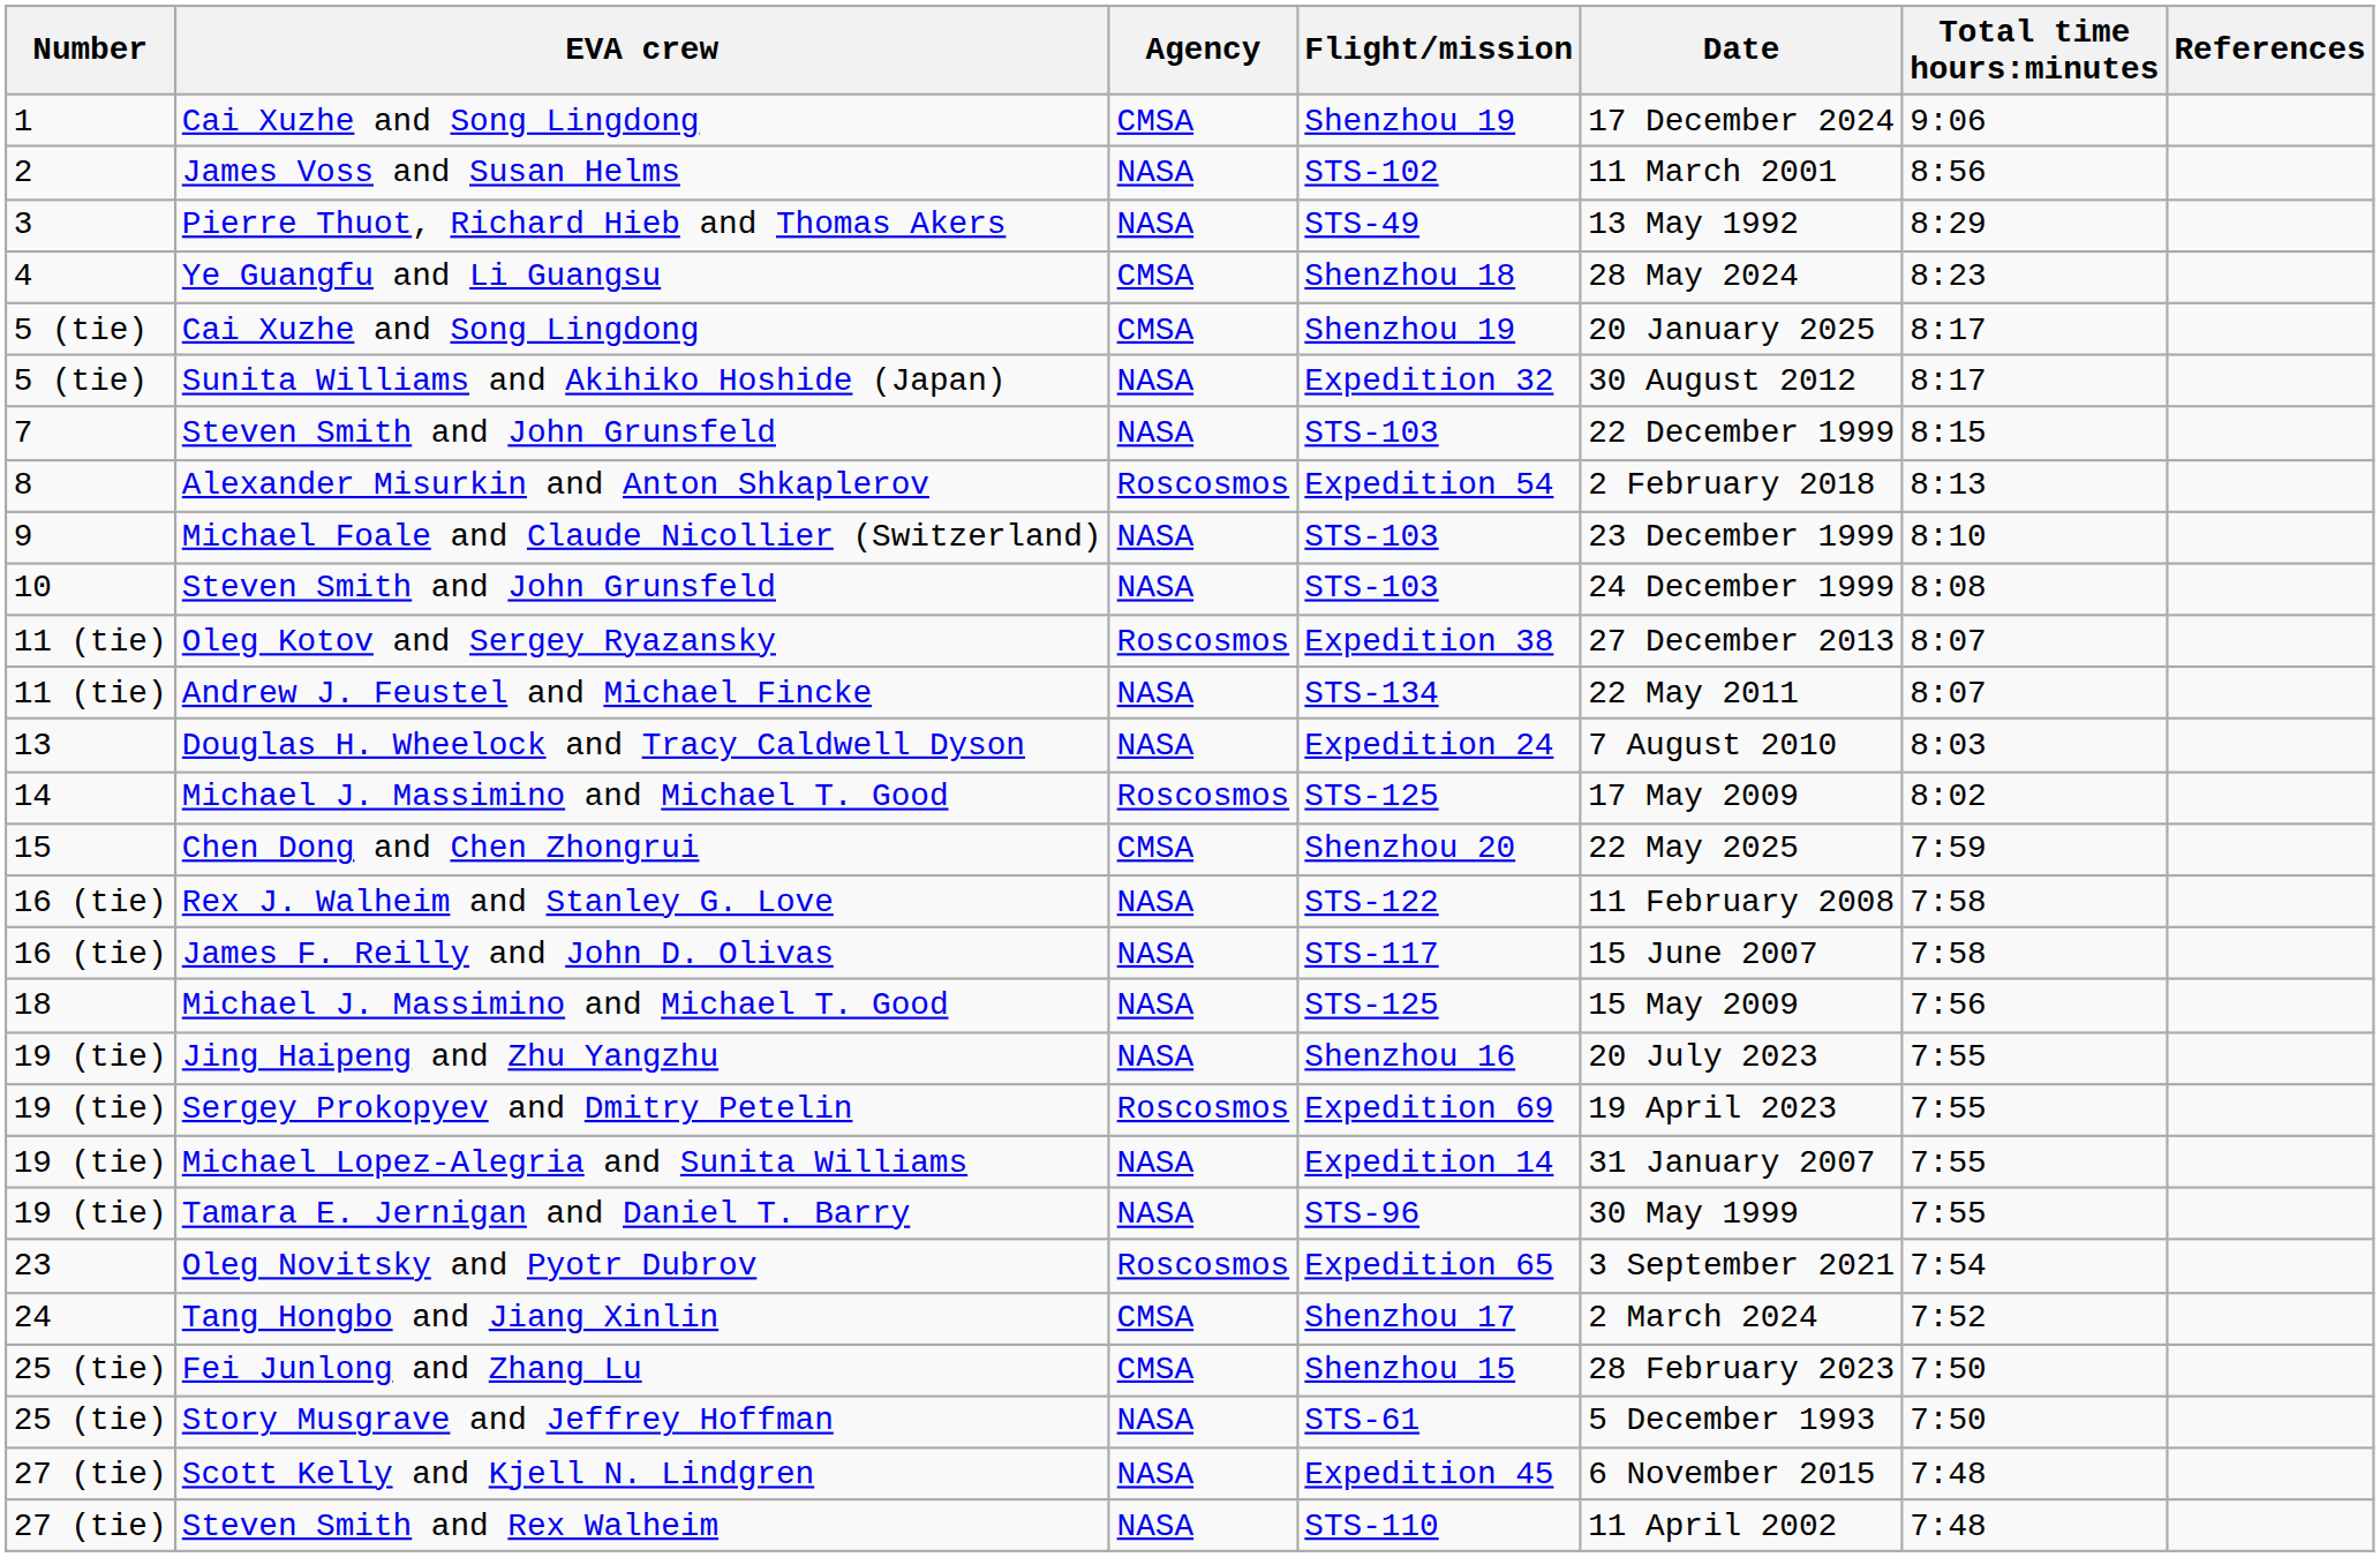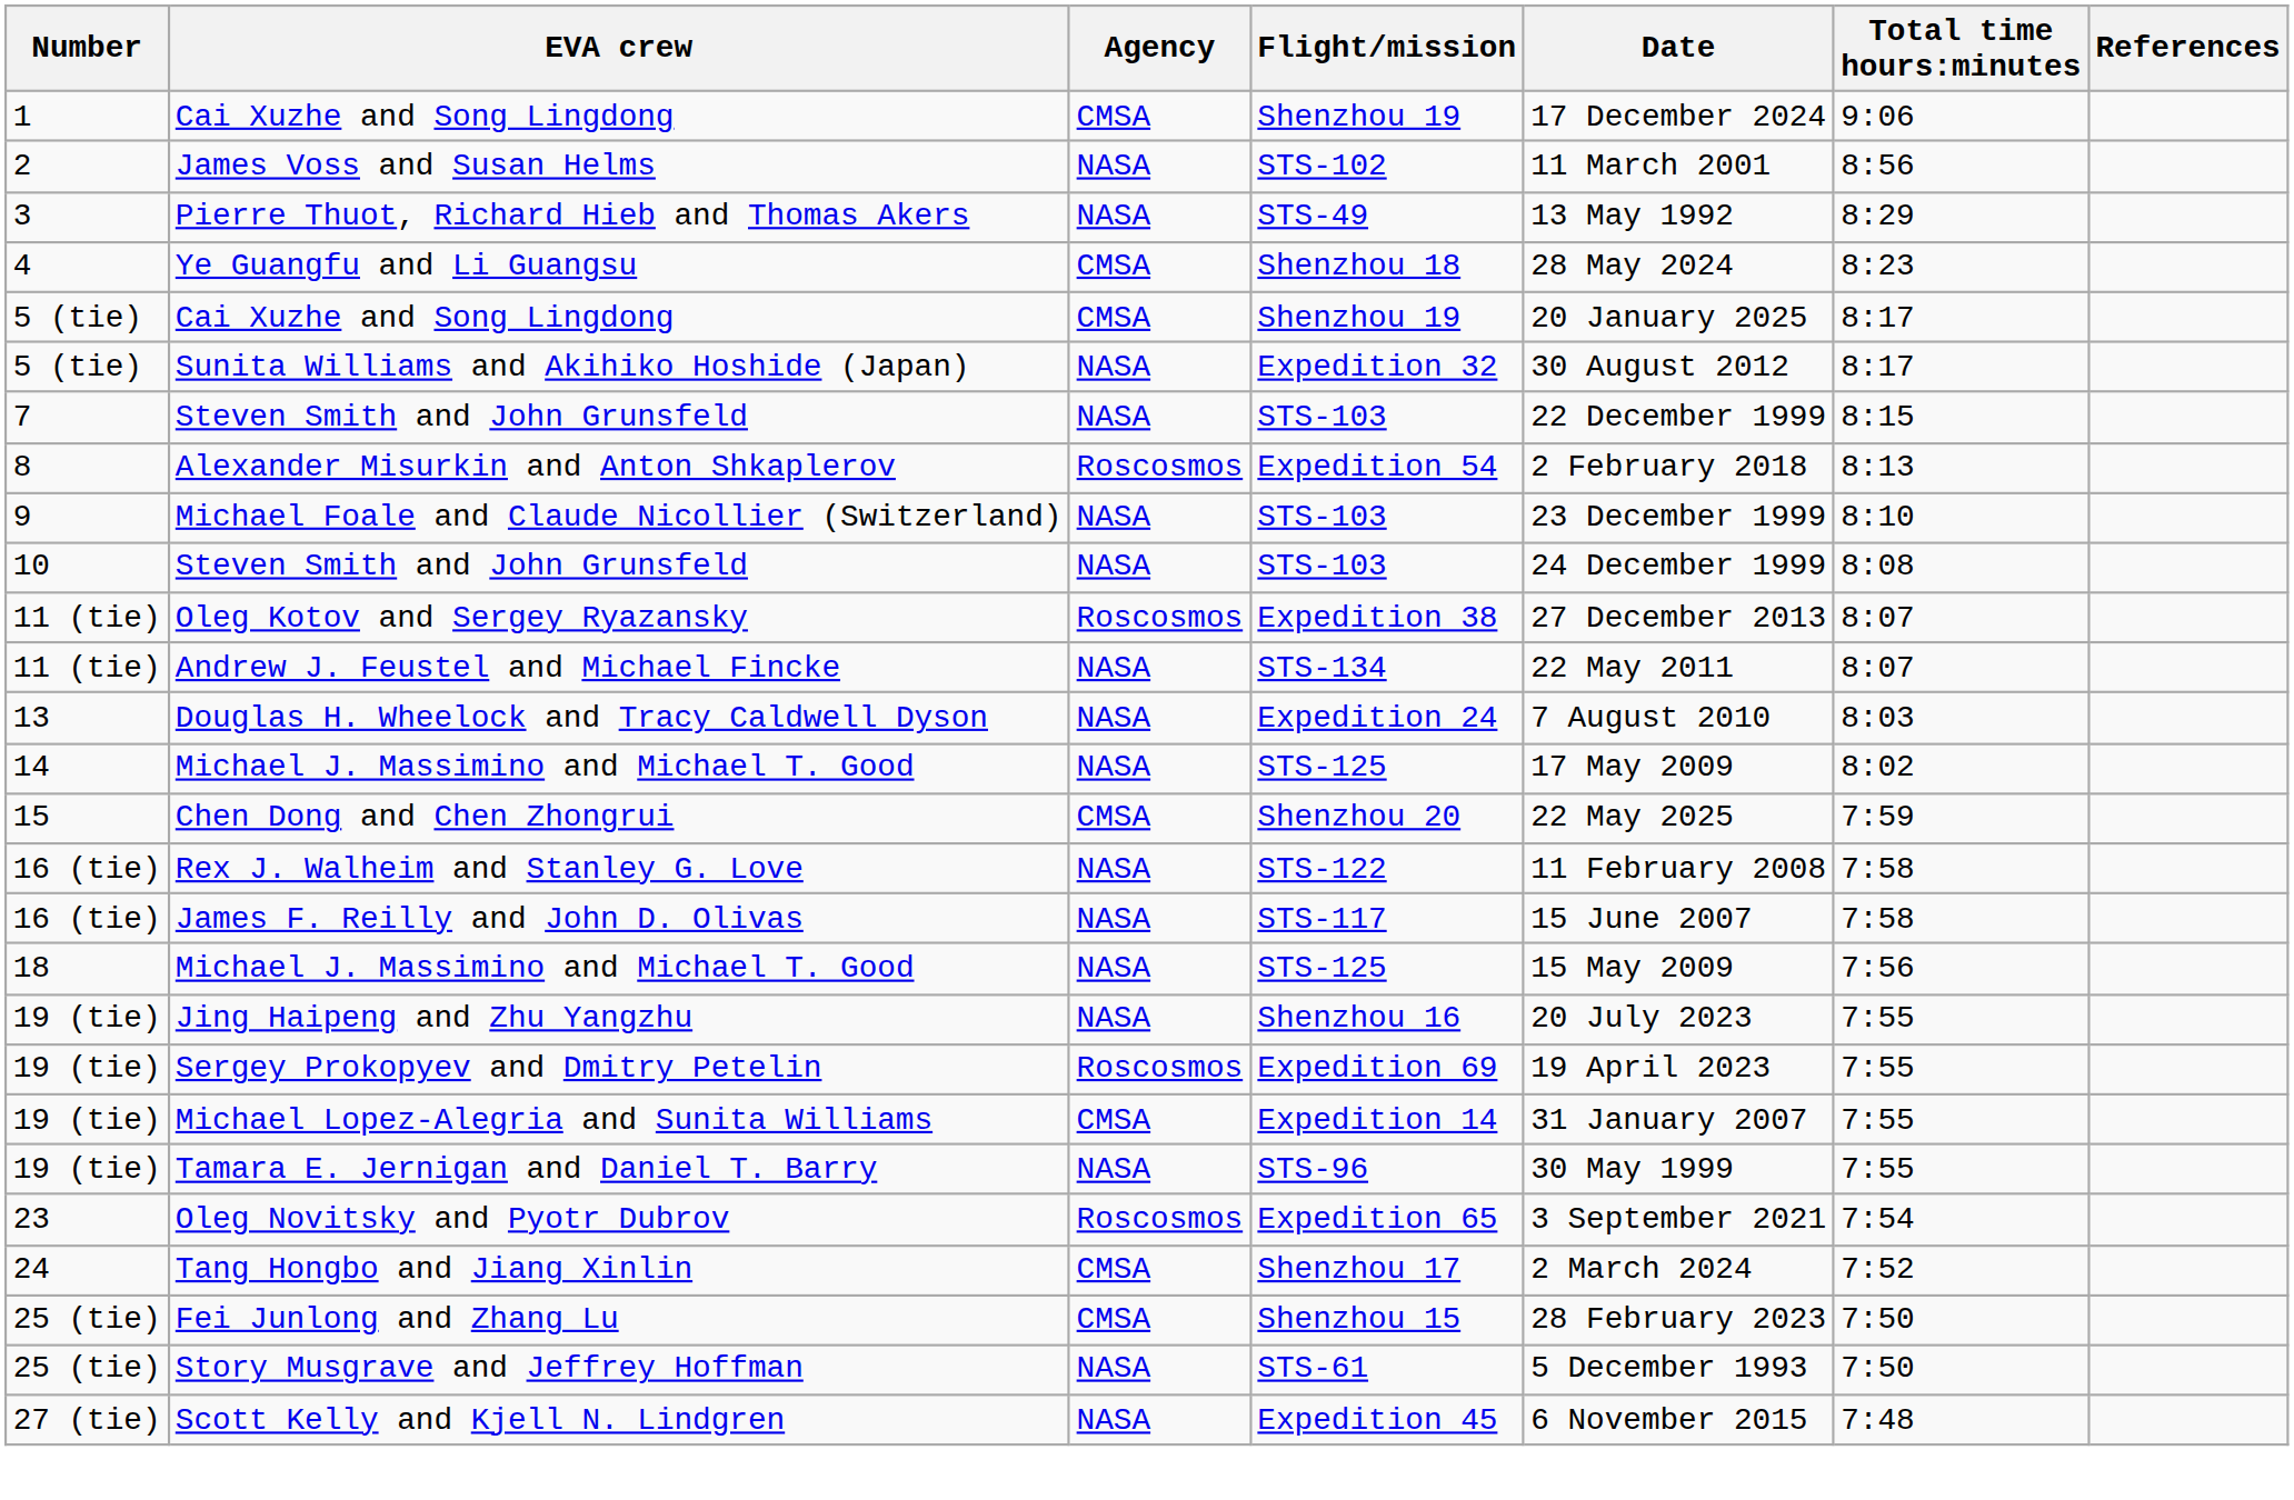14 / Michael J. Massimino and Michael T. Good | Agency: Roscosmos -> NASA
Michael Lopez-Alegria and Sunita Williams | Agency: NASA -> CMSA
- row: 27 (tie) | Steven Smith and Rex Walheim | NASA | STS-110 | 11 April 2002 | 7:48
